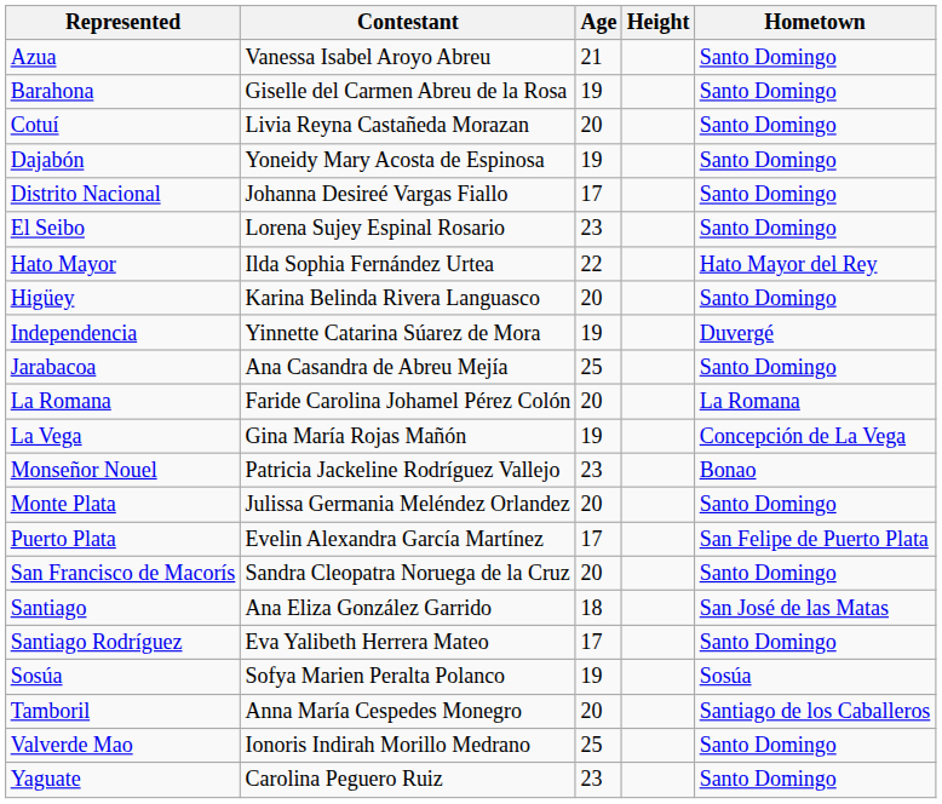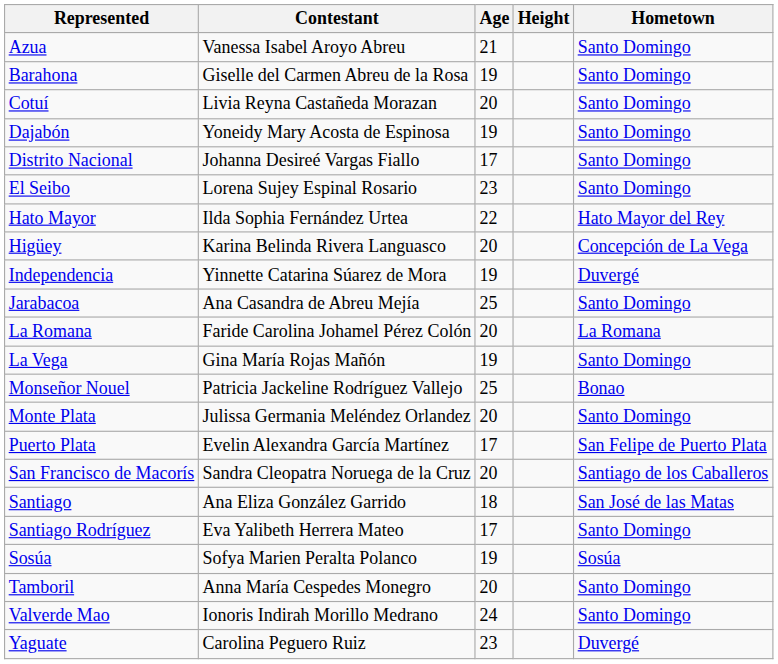Higüey | Hometown: Santo Domingo -> Concepción de La Vega
La Vega | Hometown: Concepción de La Vega -> Santo Domingo
Monseñor Nouel | Age: 23 -> 25
San Francisco de Macorís | Hometown: Santo Domingo -> Santiago de los Caballeros
Tamboril | Hometown: Santiago de los Caballeros -> Santo Domingo
Valverde Mao | Age: 25 -> 24
Yaguate | Hometown: Santo Domingo -> Duvergé
